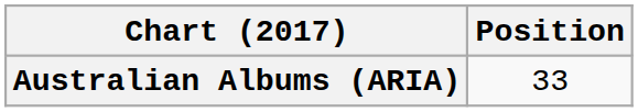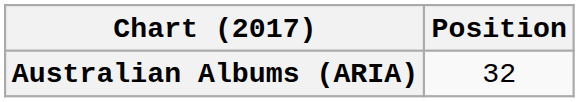Australian Albums (ARIA) | Position: 33 -> 32
